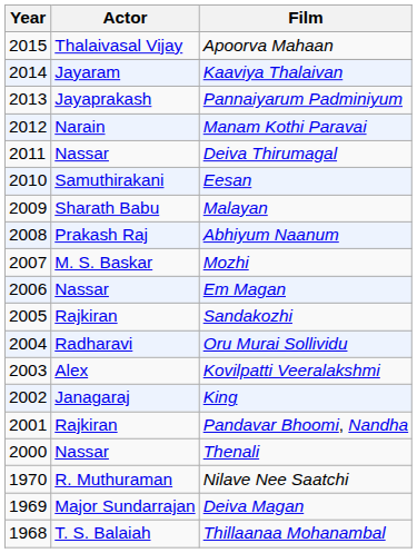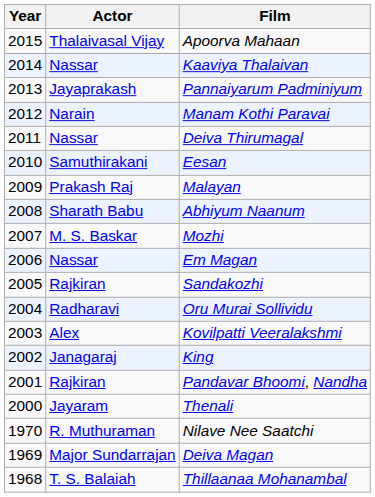Kaaviya Thalaivan | Actor: Jayaram -> Nassar
Malayan | Actor: Sharath Babu -> Prakash Raj
Abhiyum Naanum | Actor: Prakash Raj -> Sharath Babu
Thenali | Actor: Nassar -> Jayaram
